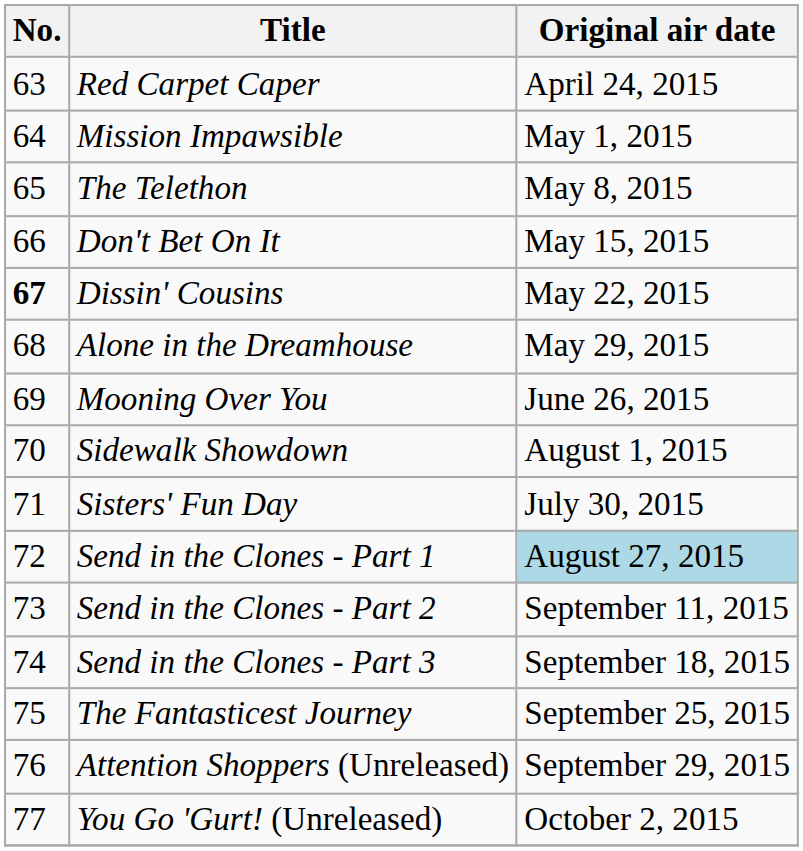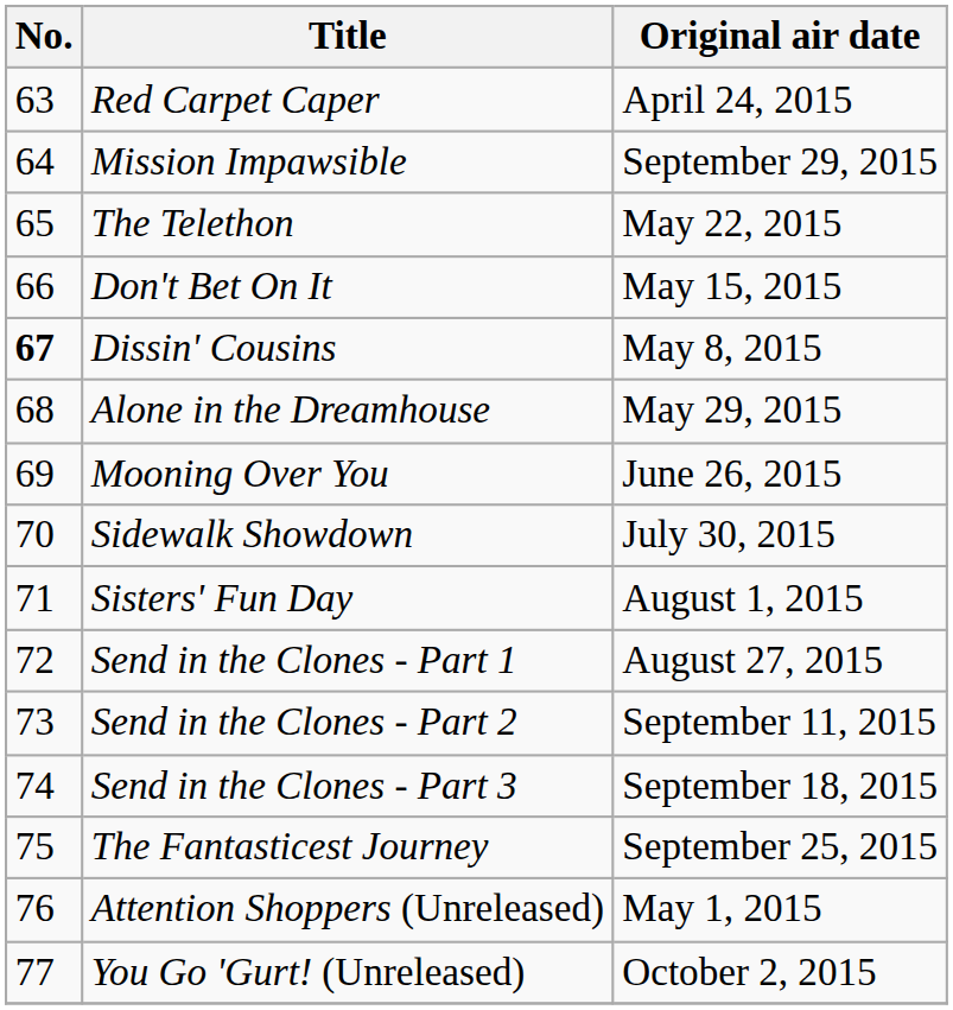Mission Impawsible | Original air date: May 1, 2015 -> September 29, 2015
The Telethon | Original air date: May 8, 2015 -> May 22, 2015
Dissin' Cousins | Original air date: May 22, 2015 -> May 8, 2015
Sidewalk Showdown | Original air date: August 1, 2015 -> July 30, 2015
Sisters' Fun Day | Original air date: July 30, 2015 -> August 1, 2015
Send in the Clones - Part 1 | Original air date: lightblue background -> no background
Attention Shoppers (Unreleased) | Original air date: September 29, 2015 -> May 1, 2015
